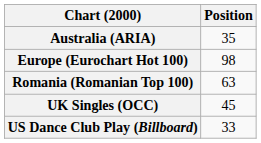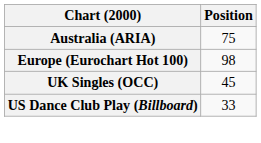Australia (ARIA) | Position: 35 -> 75
- row: Romania (Romanian Top 100) | 63
